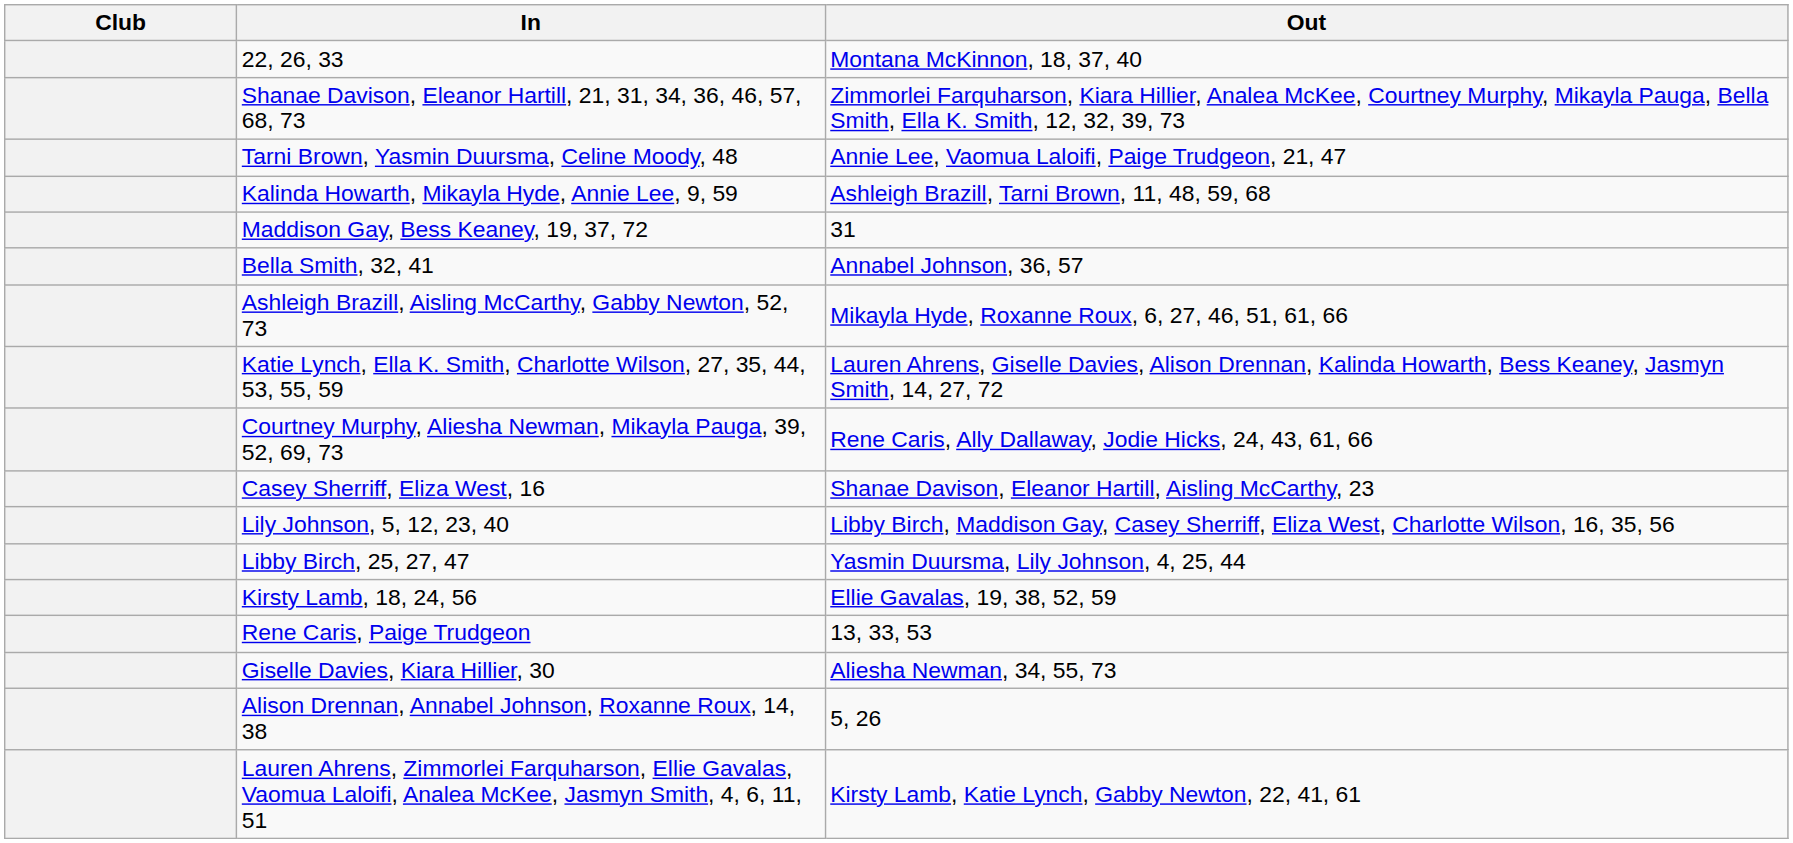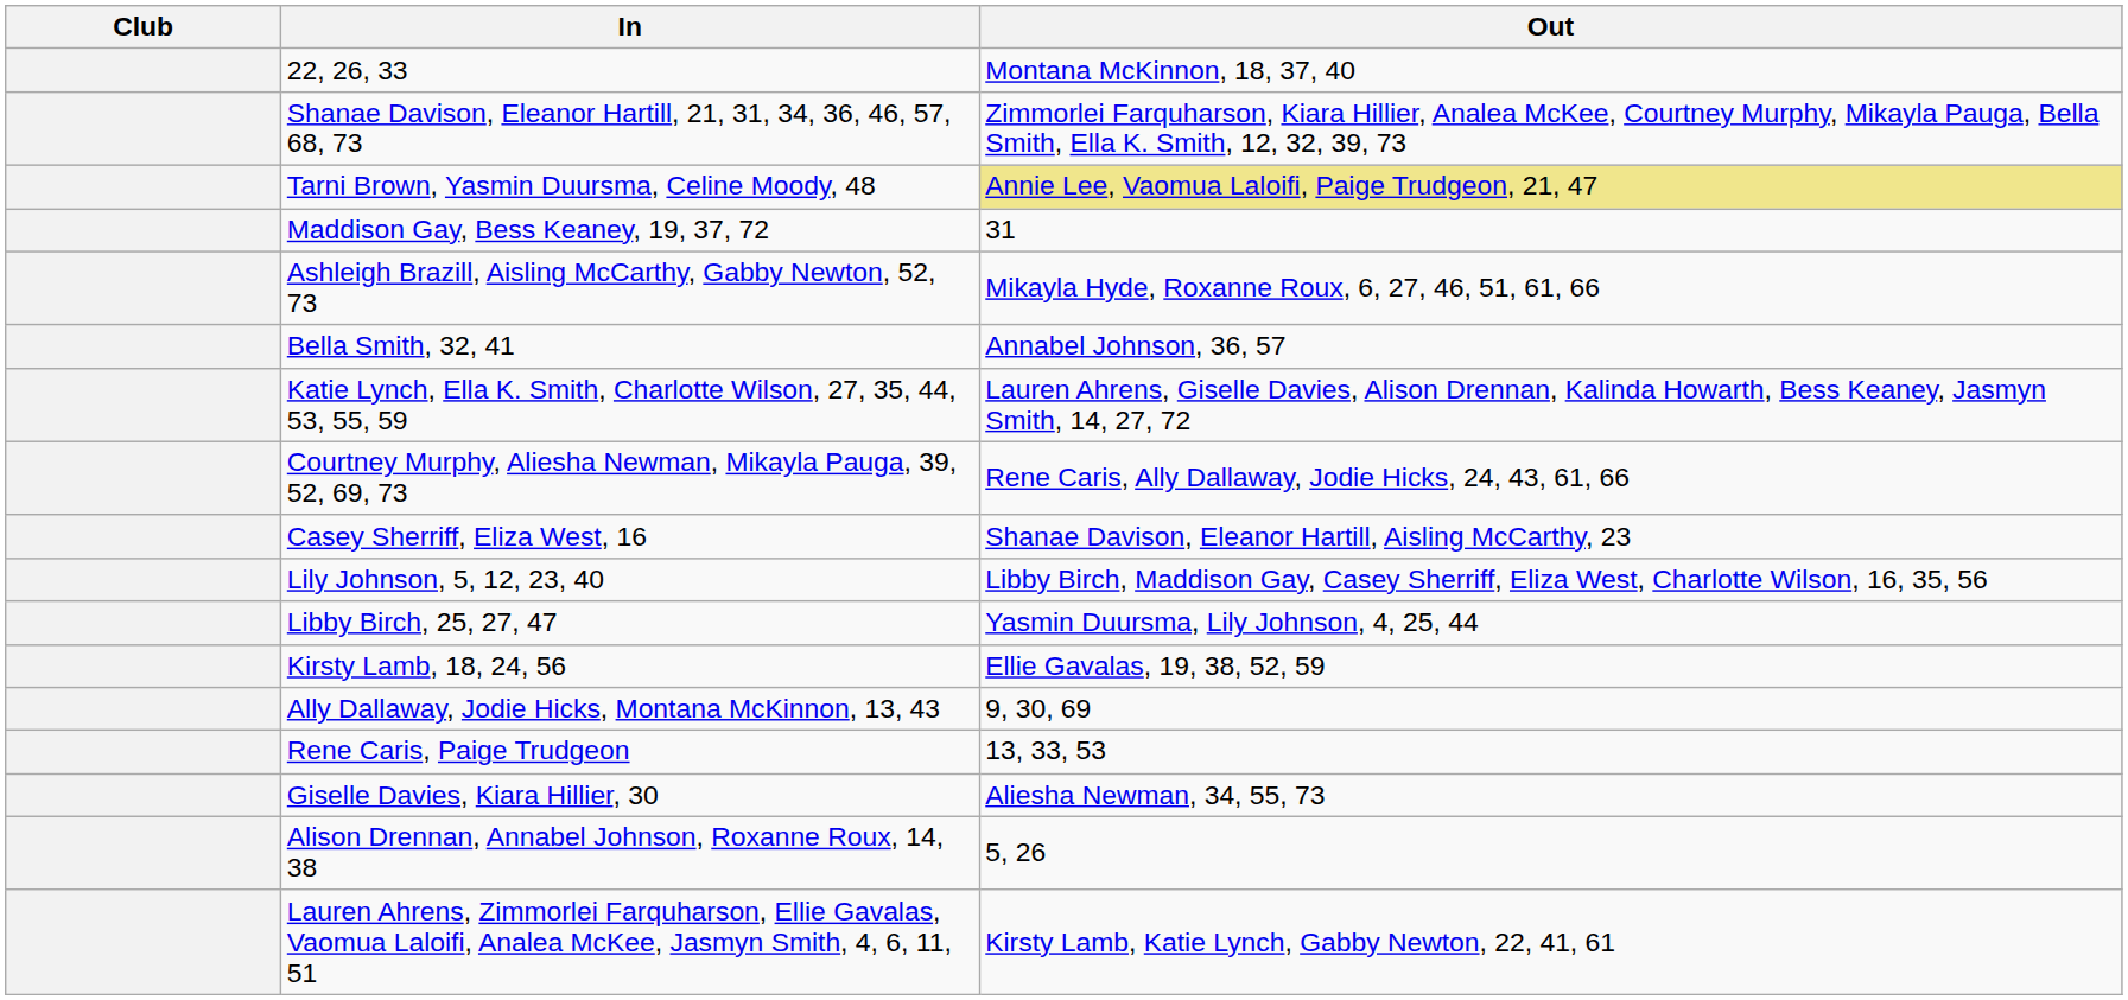Tarni Brown, Yasmin Duursma, Celine Moody, 48 | Out: no background -> khaki background
- row: Kalinda Howarth, Mikayla Hyde, Annie Lee, 9, 59 | Ashleigh Brazill, Tarni Brown, 11, 48, 59, 68
rows swapped: Ashleigh Brazill, Aisling McCarthy, Gabby Newton, 52, 73 <-> Bella Smith, 32, 41
+ row: Ally Dallaway, Jodie Hicks, Montana McKinnon, 13, 43 | 9, 30, 69
